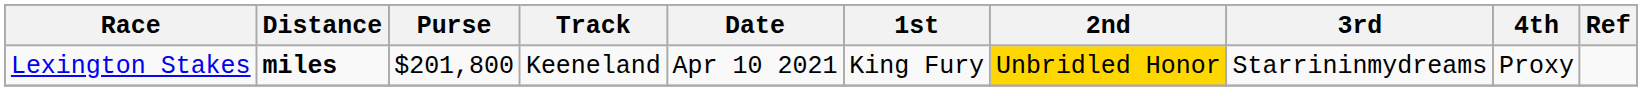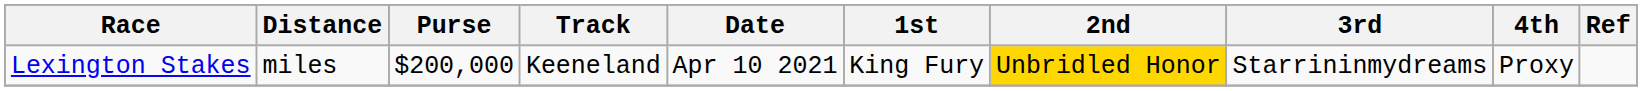Lexington Stakes | Distance: bold -> normal
Lexington Stakes | Purse: $201,800 -> $200,000
